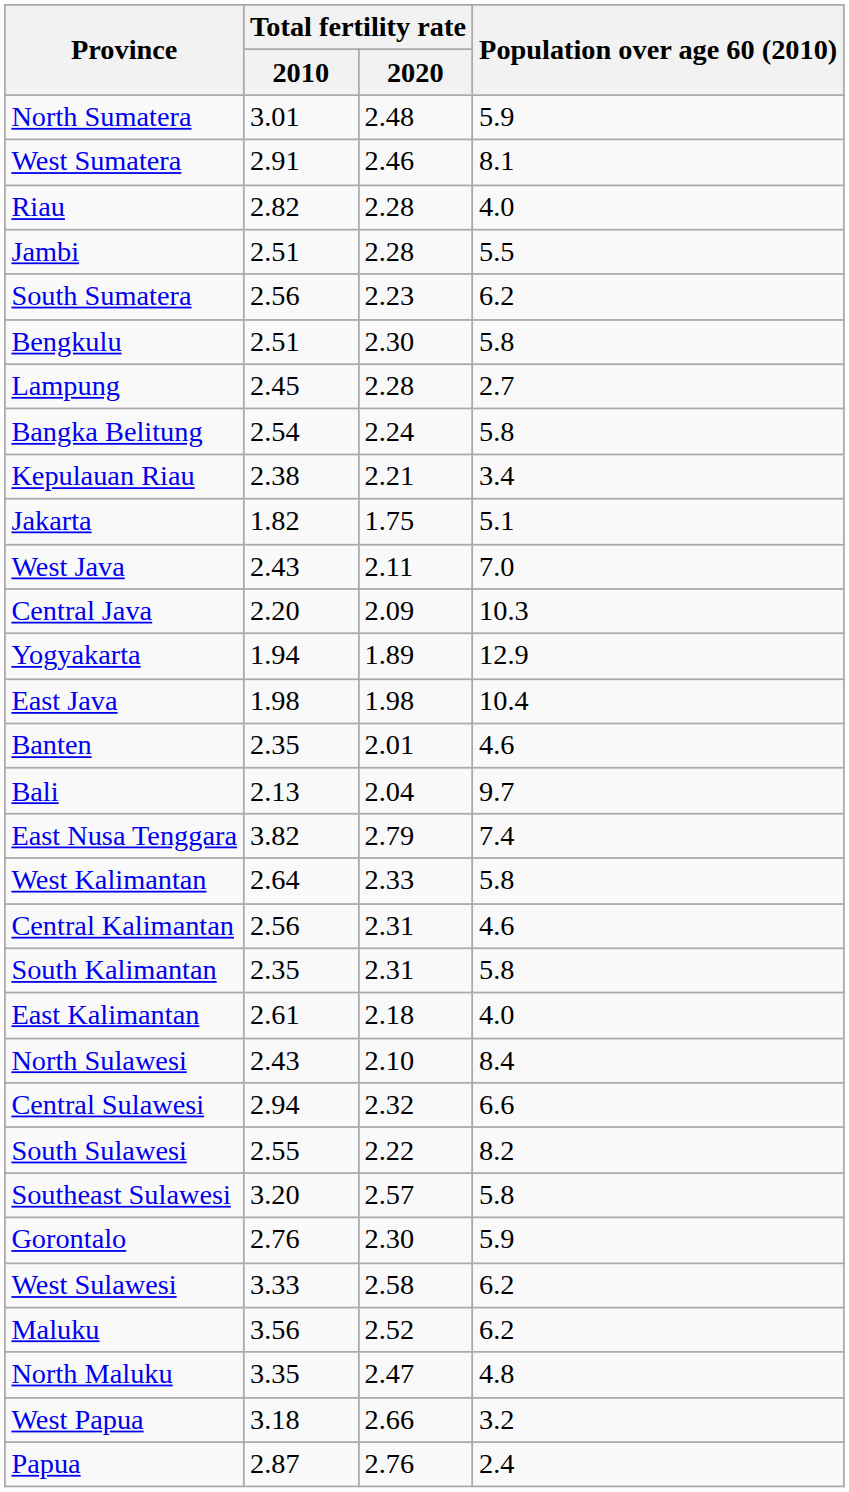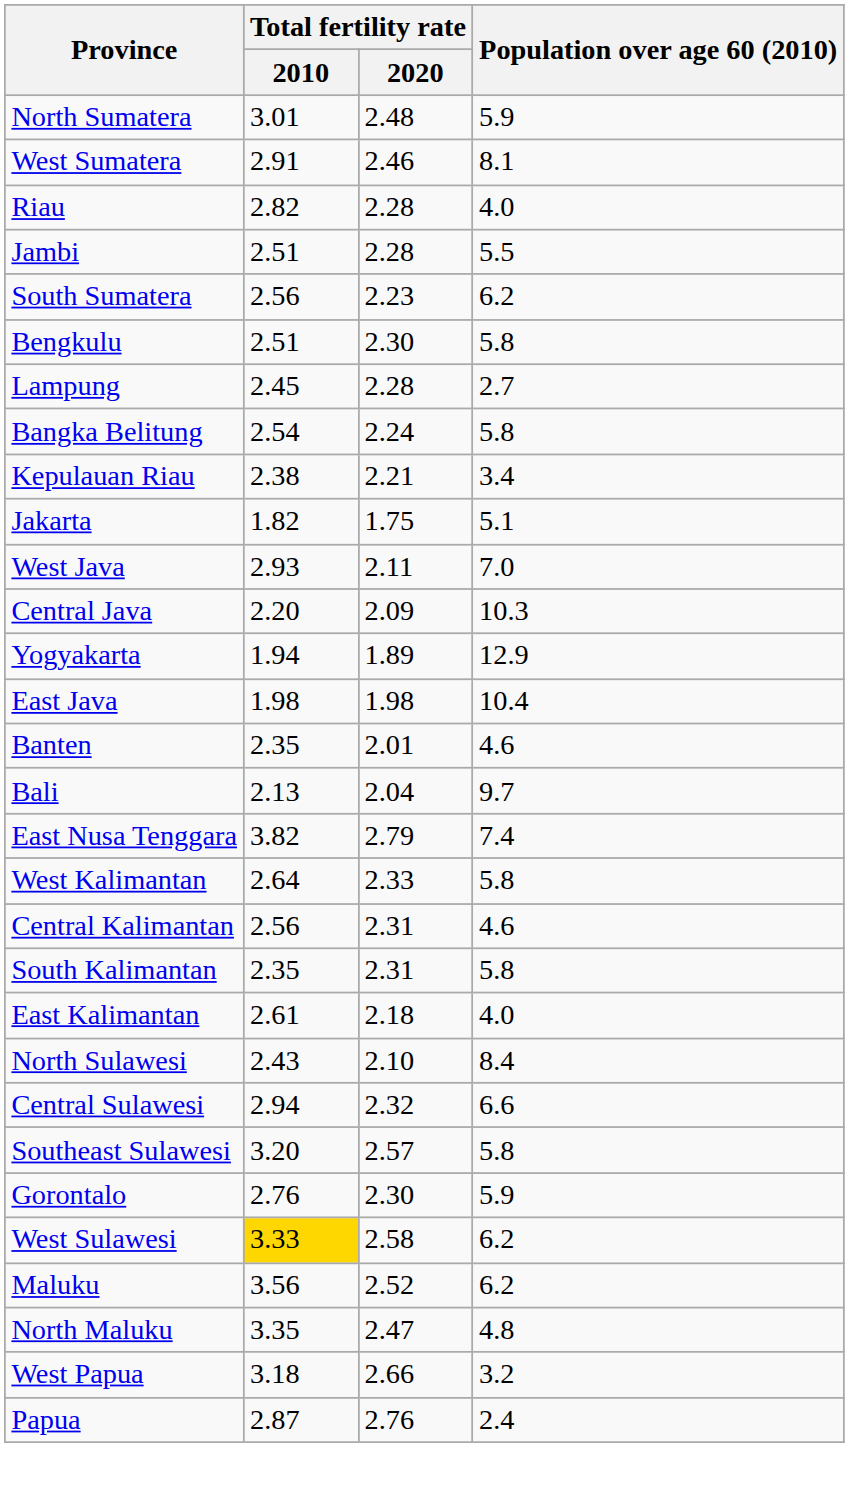West Java | Total fertility rate / 2010: 2.43 -> 2.93
- row: South Sulawesi | 2.55 | 2.22 | 8.2
West Sulawesi | Total fertility rate / 2010: no background -> gold background
